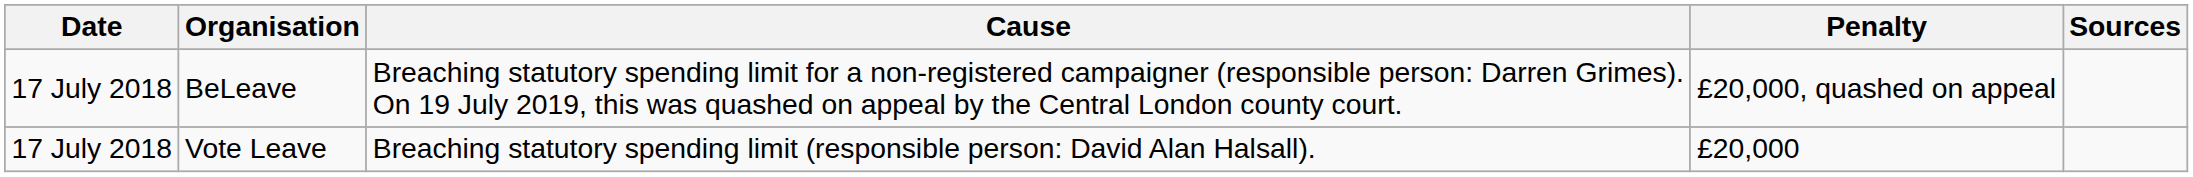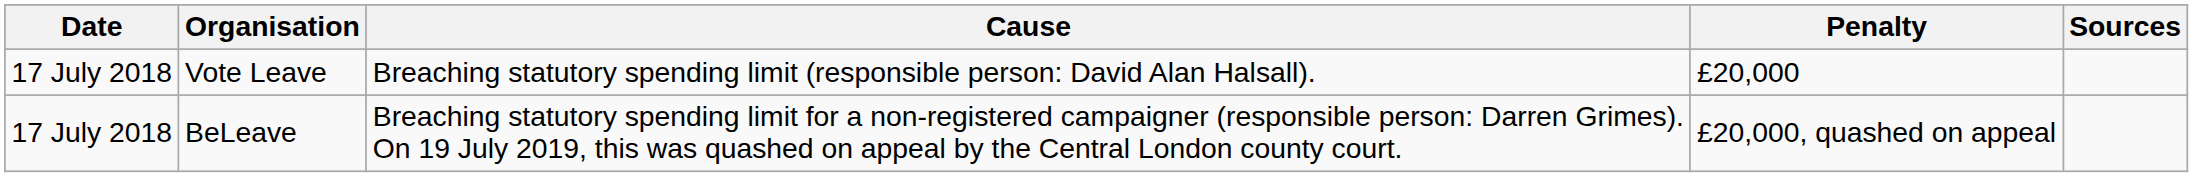rows swapped: Vote Leave <-> BeLeave
